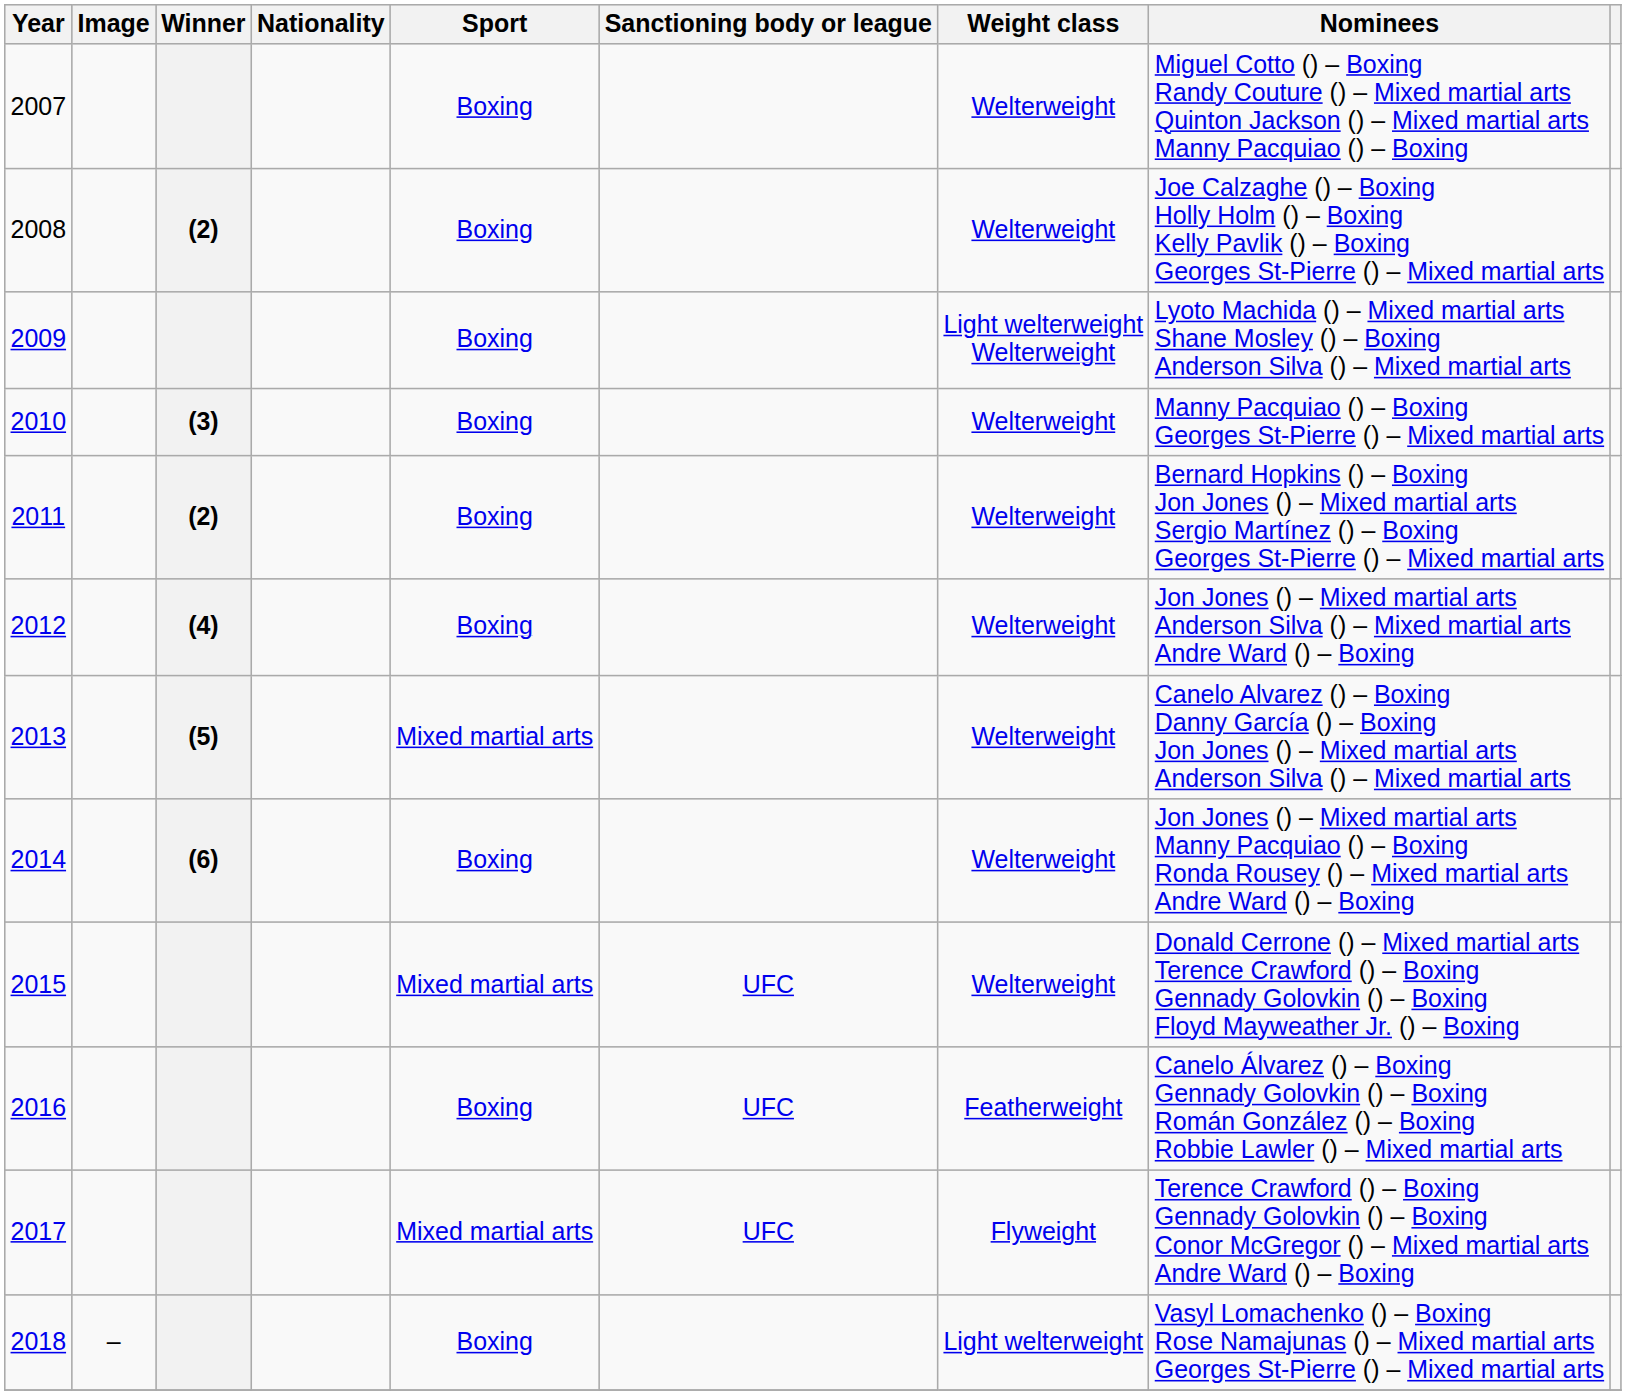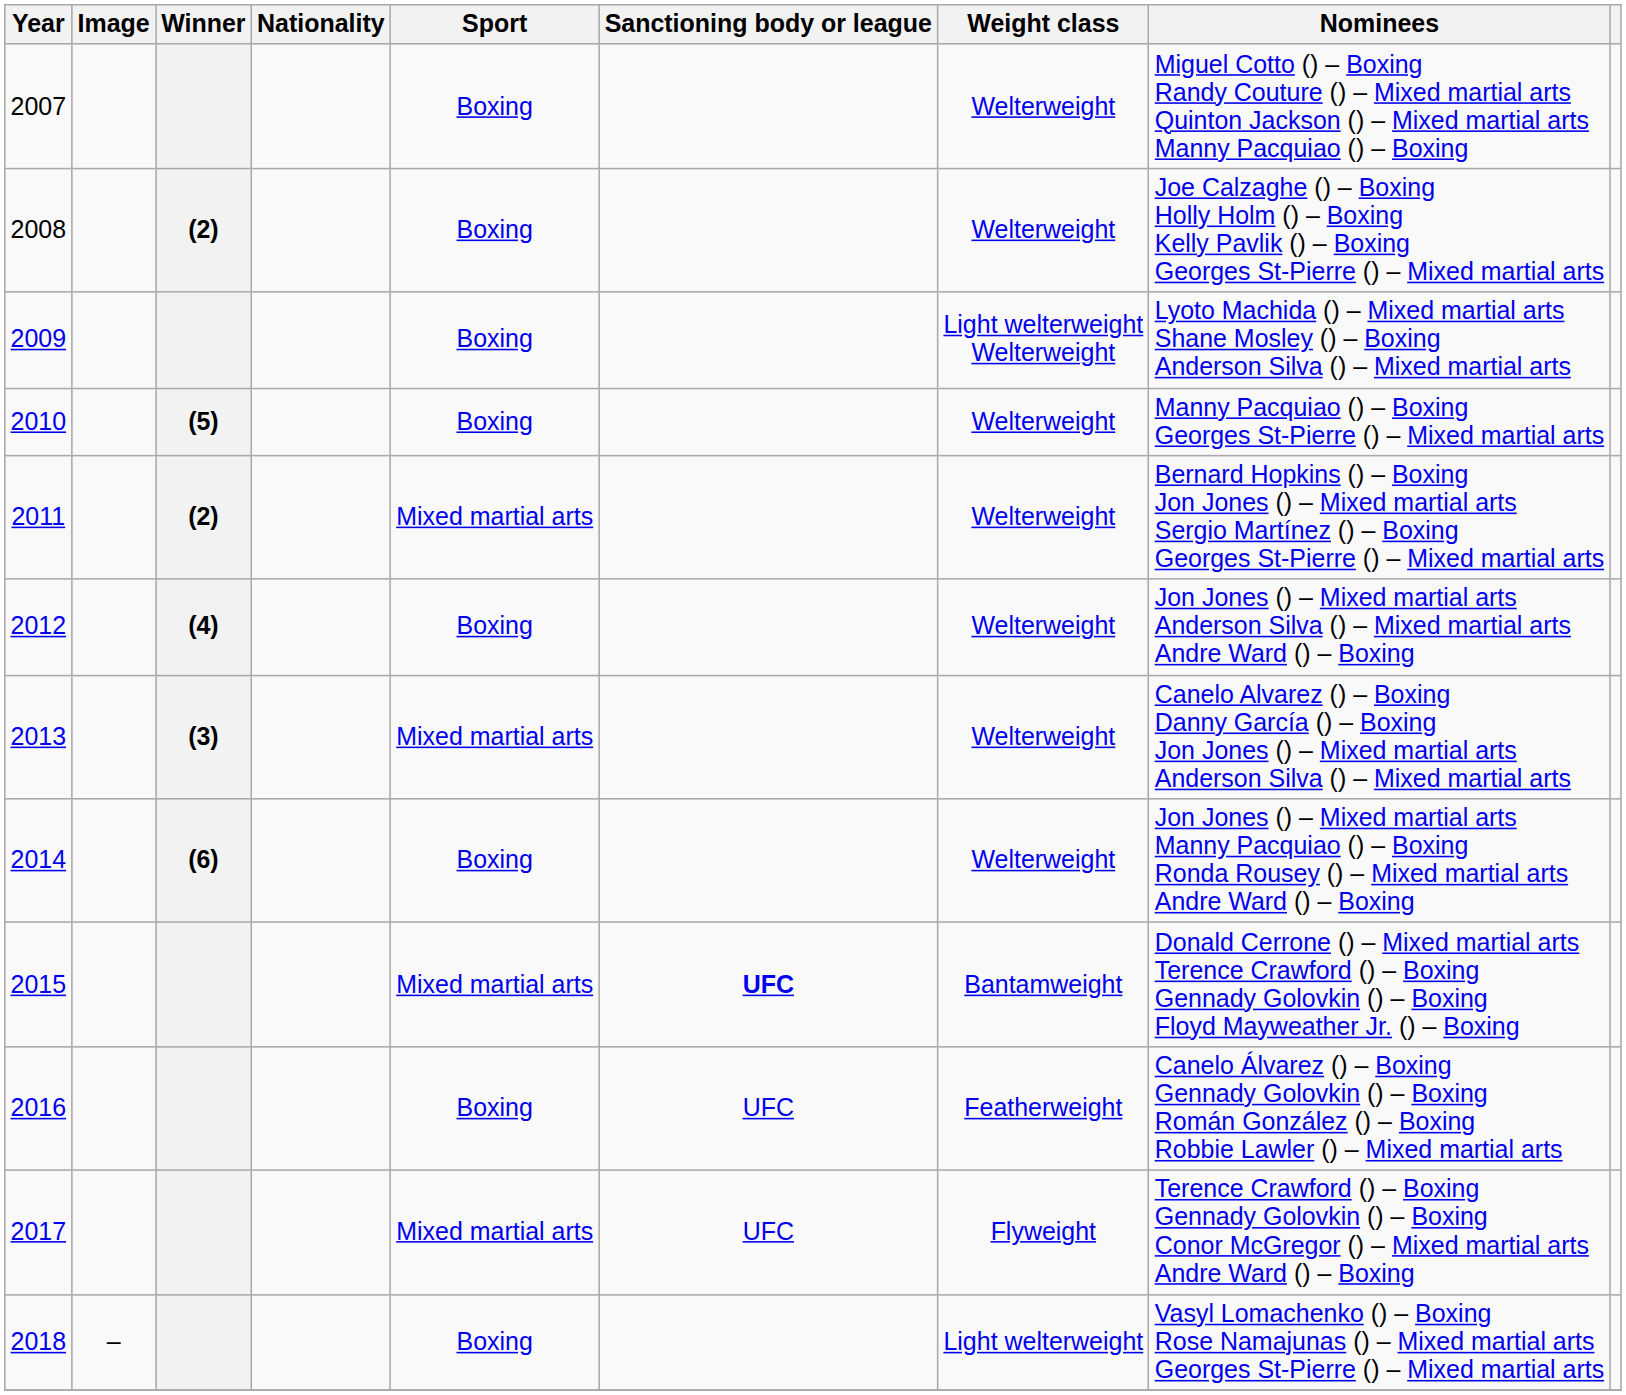2010 | Winner: (3) -> (5)
2011 | Sport: Boxing -> Mixed martial arts
2013 | Winner: (5) -> (3)
2015 | Sanctioning body or league: normal -> bold
2015 | Weight class: Welterweight -> Bantamweight
